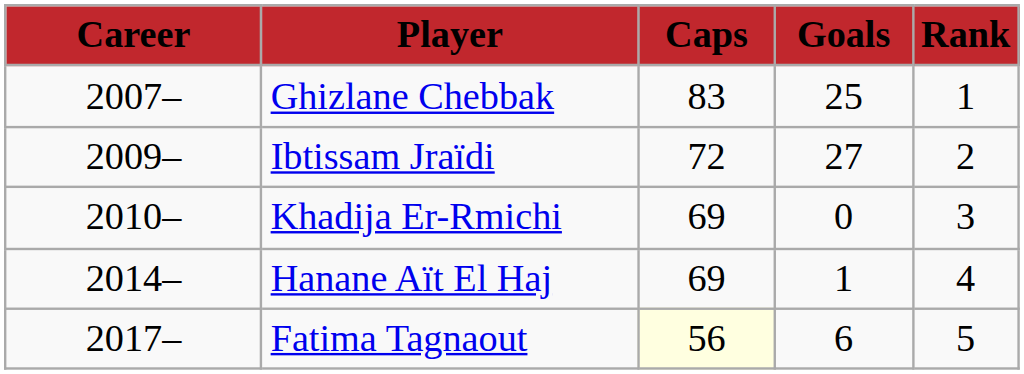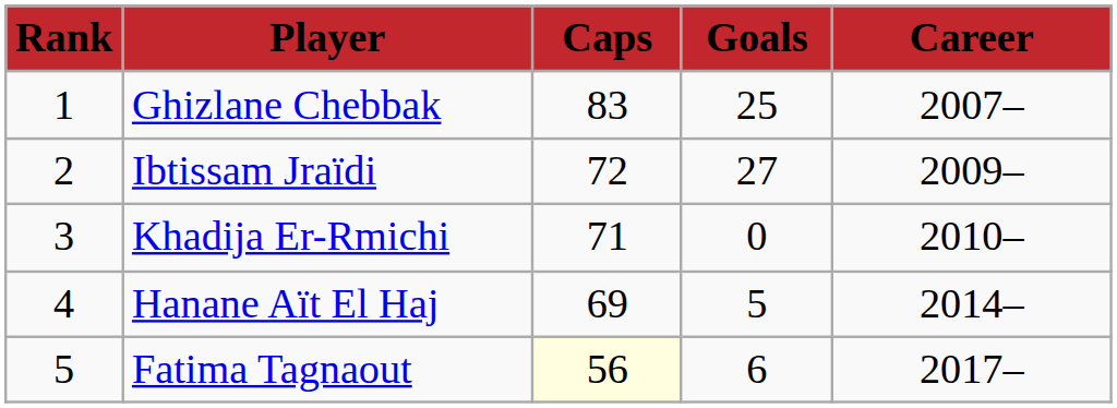columns swapped: Rank <-> Career
Khadija Er-Rmichi | Caps: 69 -> 71
Hanane Aït El Haj | Goals: 1 -> 5
